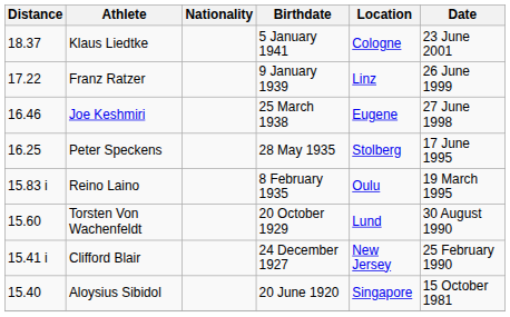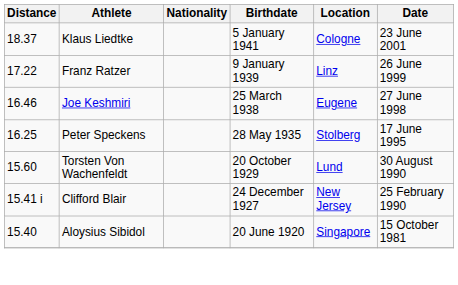- row: 15.83 i | Reino Laino | 8 February 1935 | Oulu | 19 March 1995
